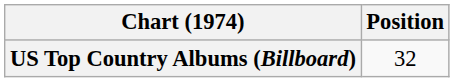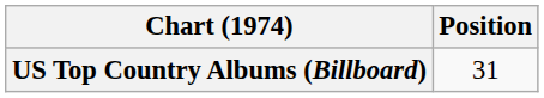US Top Country Albums (Billboard) | Position: 32 -> 31
